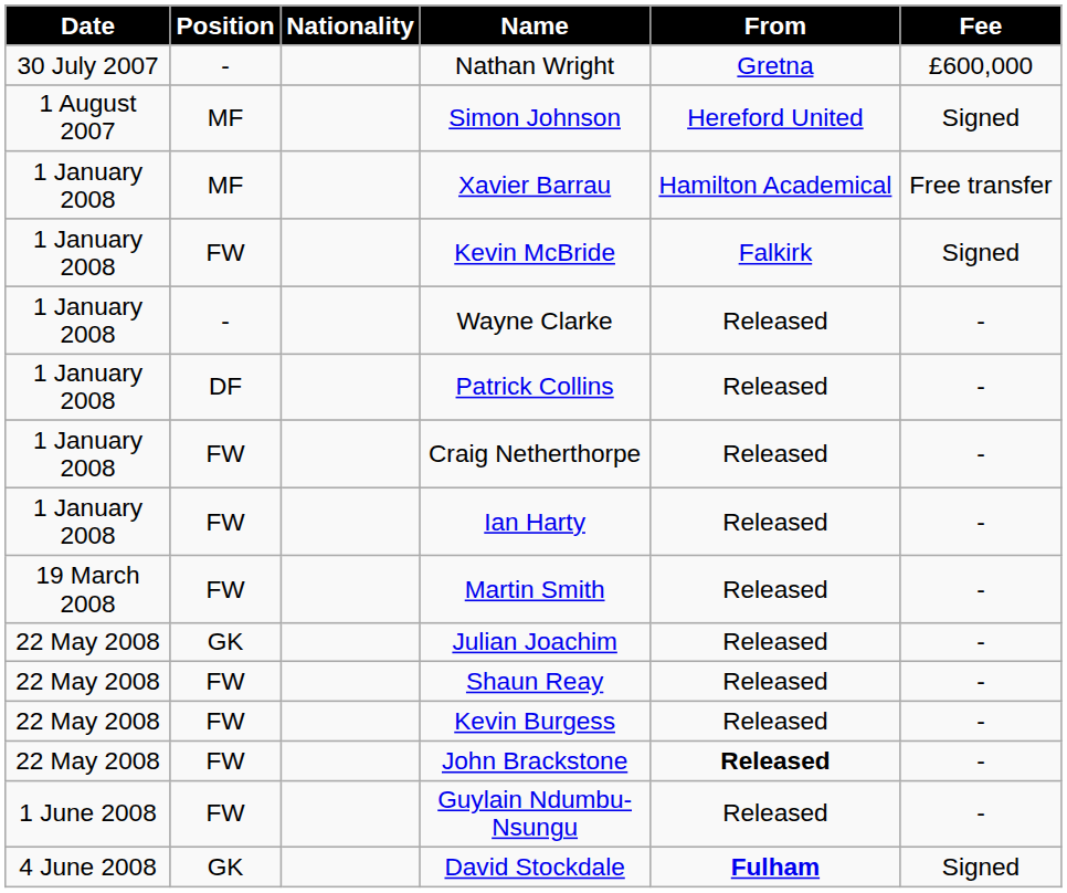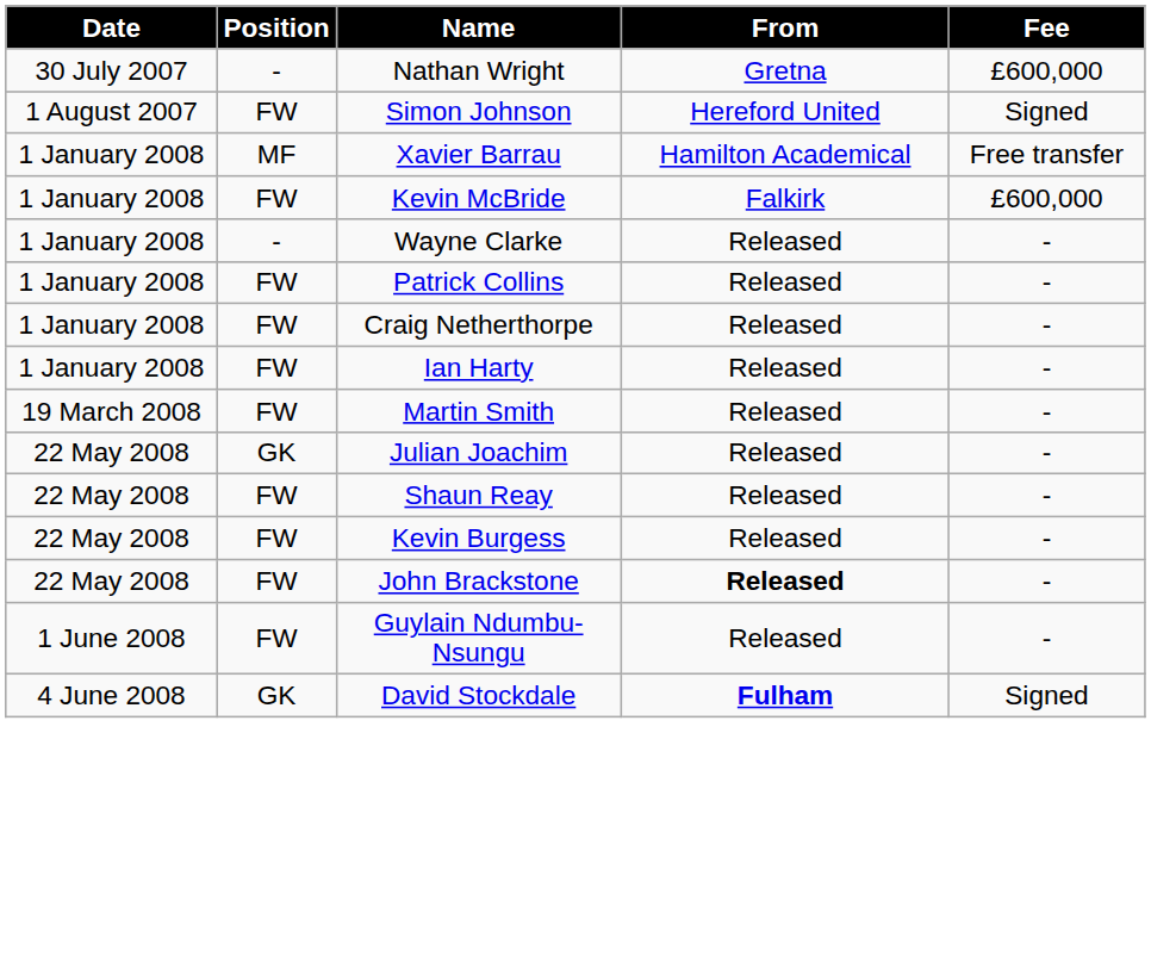- column: Nationality
Simon Johnson | Position: MF -> FW
Kevin McBride | Fee: Signed -> £600,000
Patrick Collins | Position: DF -> FW
